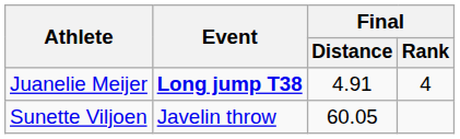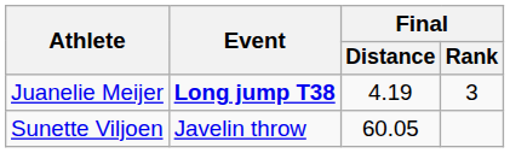Juanelie Meijer | Final / Distance: 4.91 -> 4.19
Juanelie Meijer | Final / Rank: 4 -> 3
